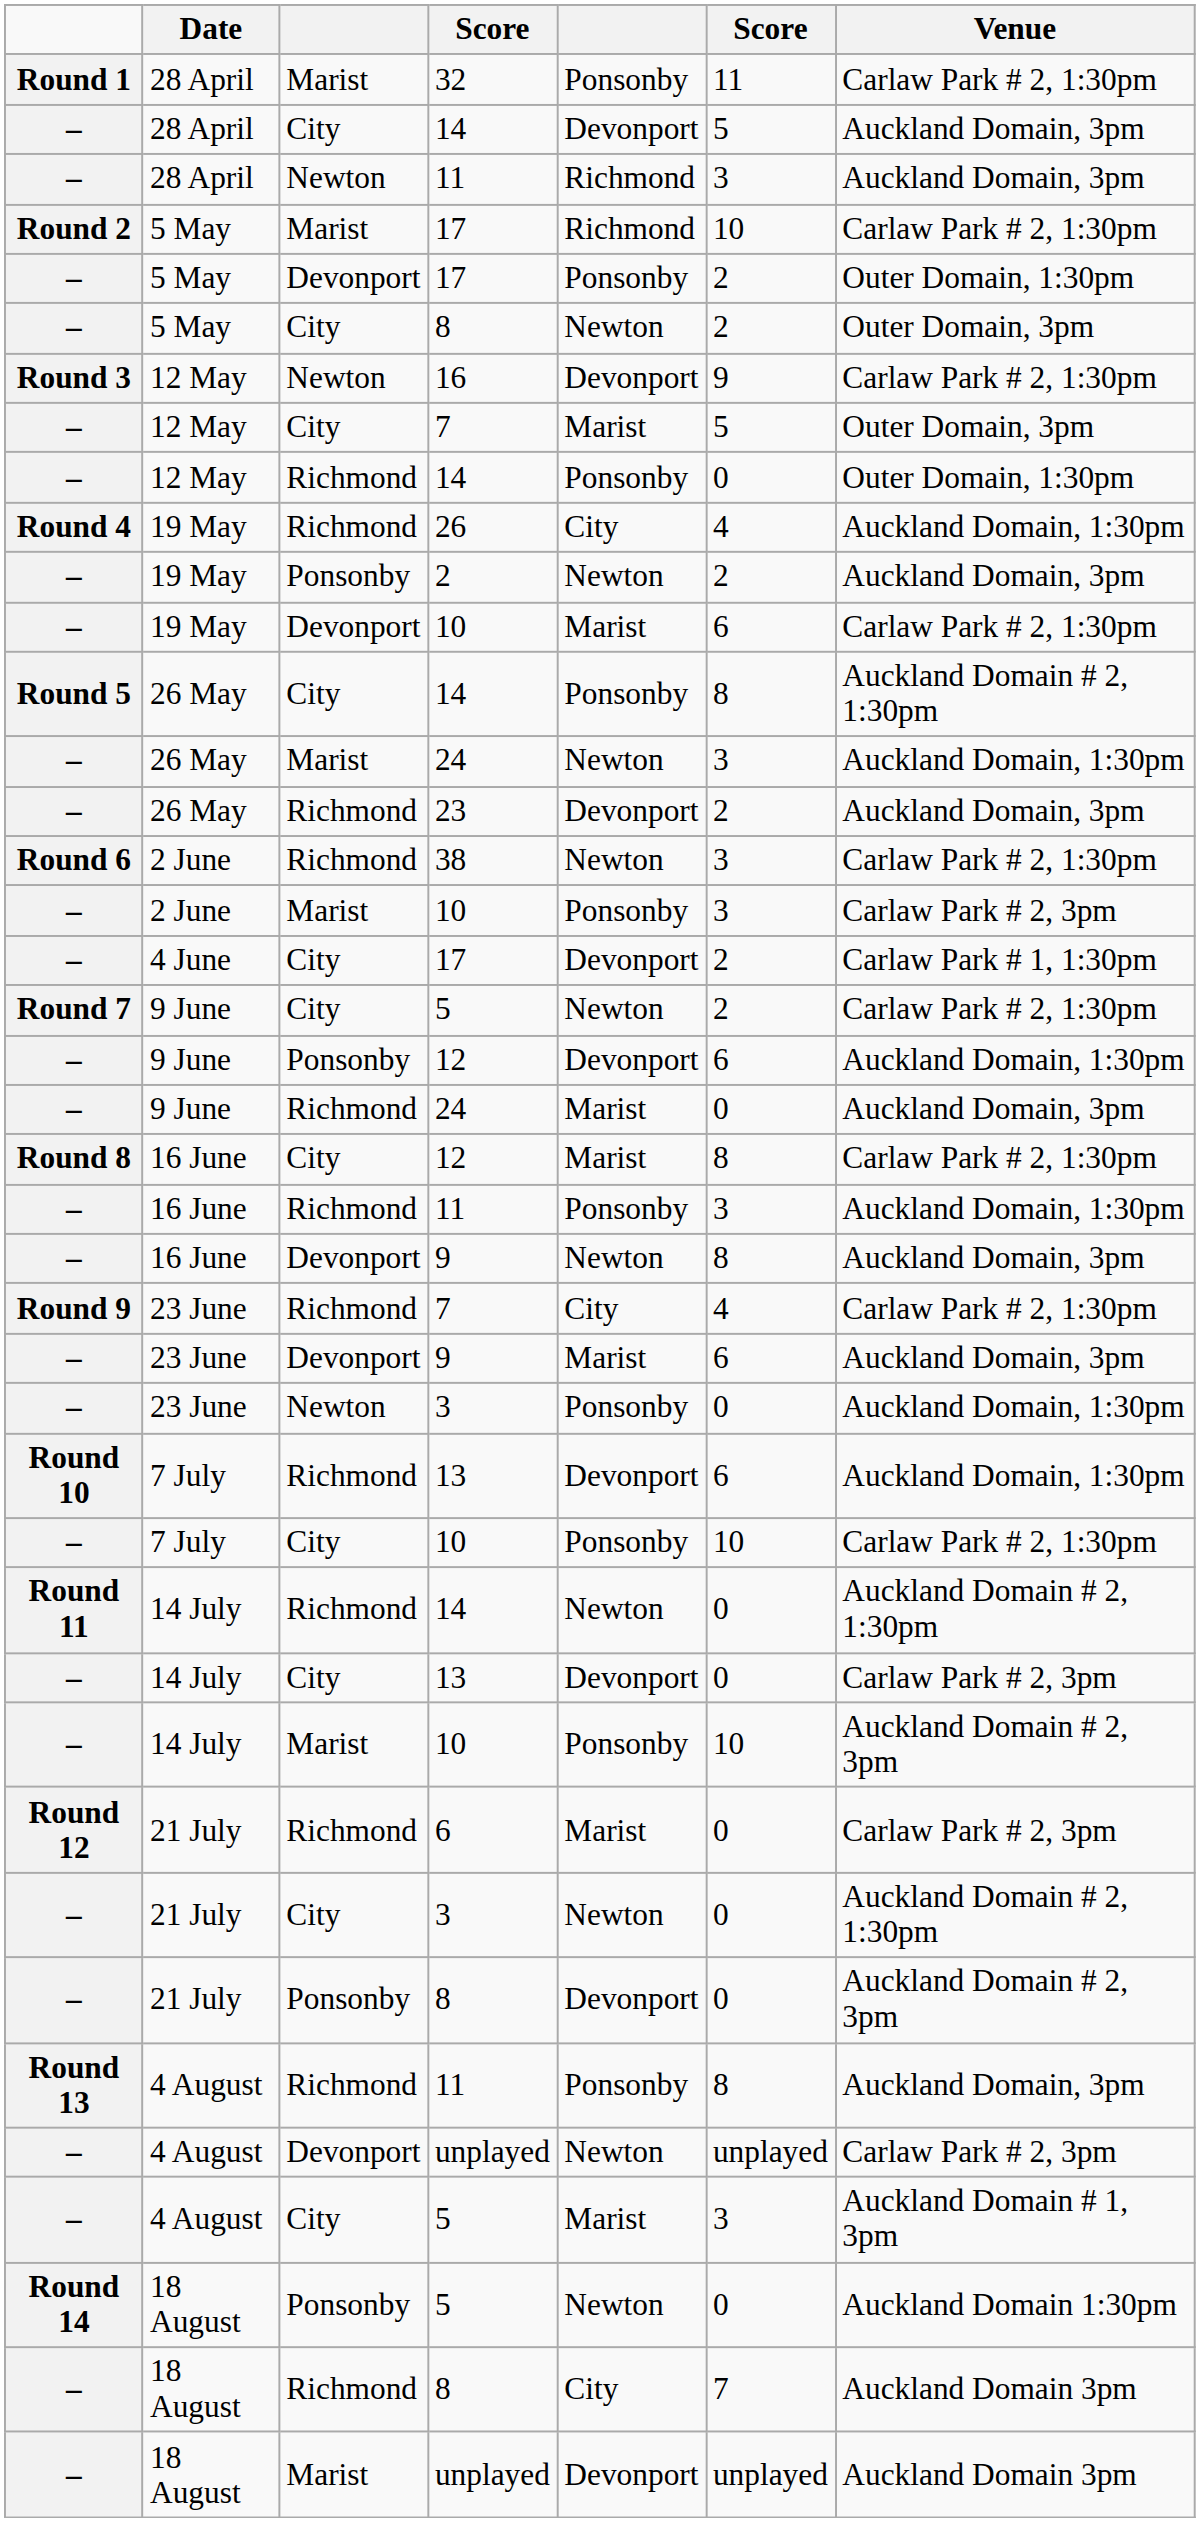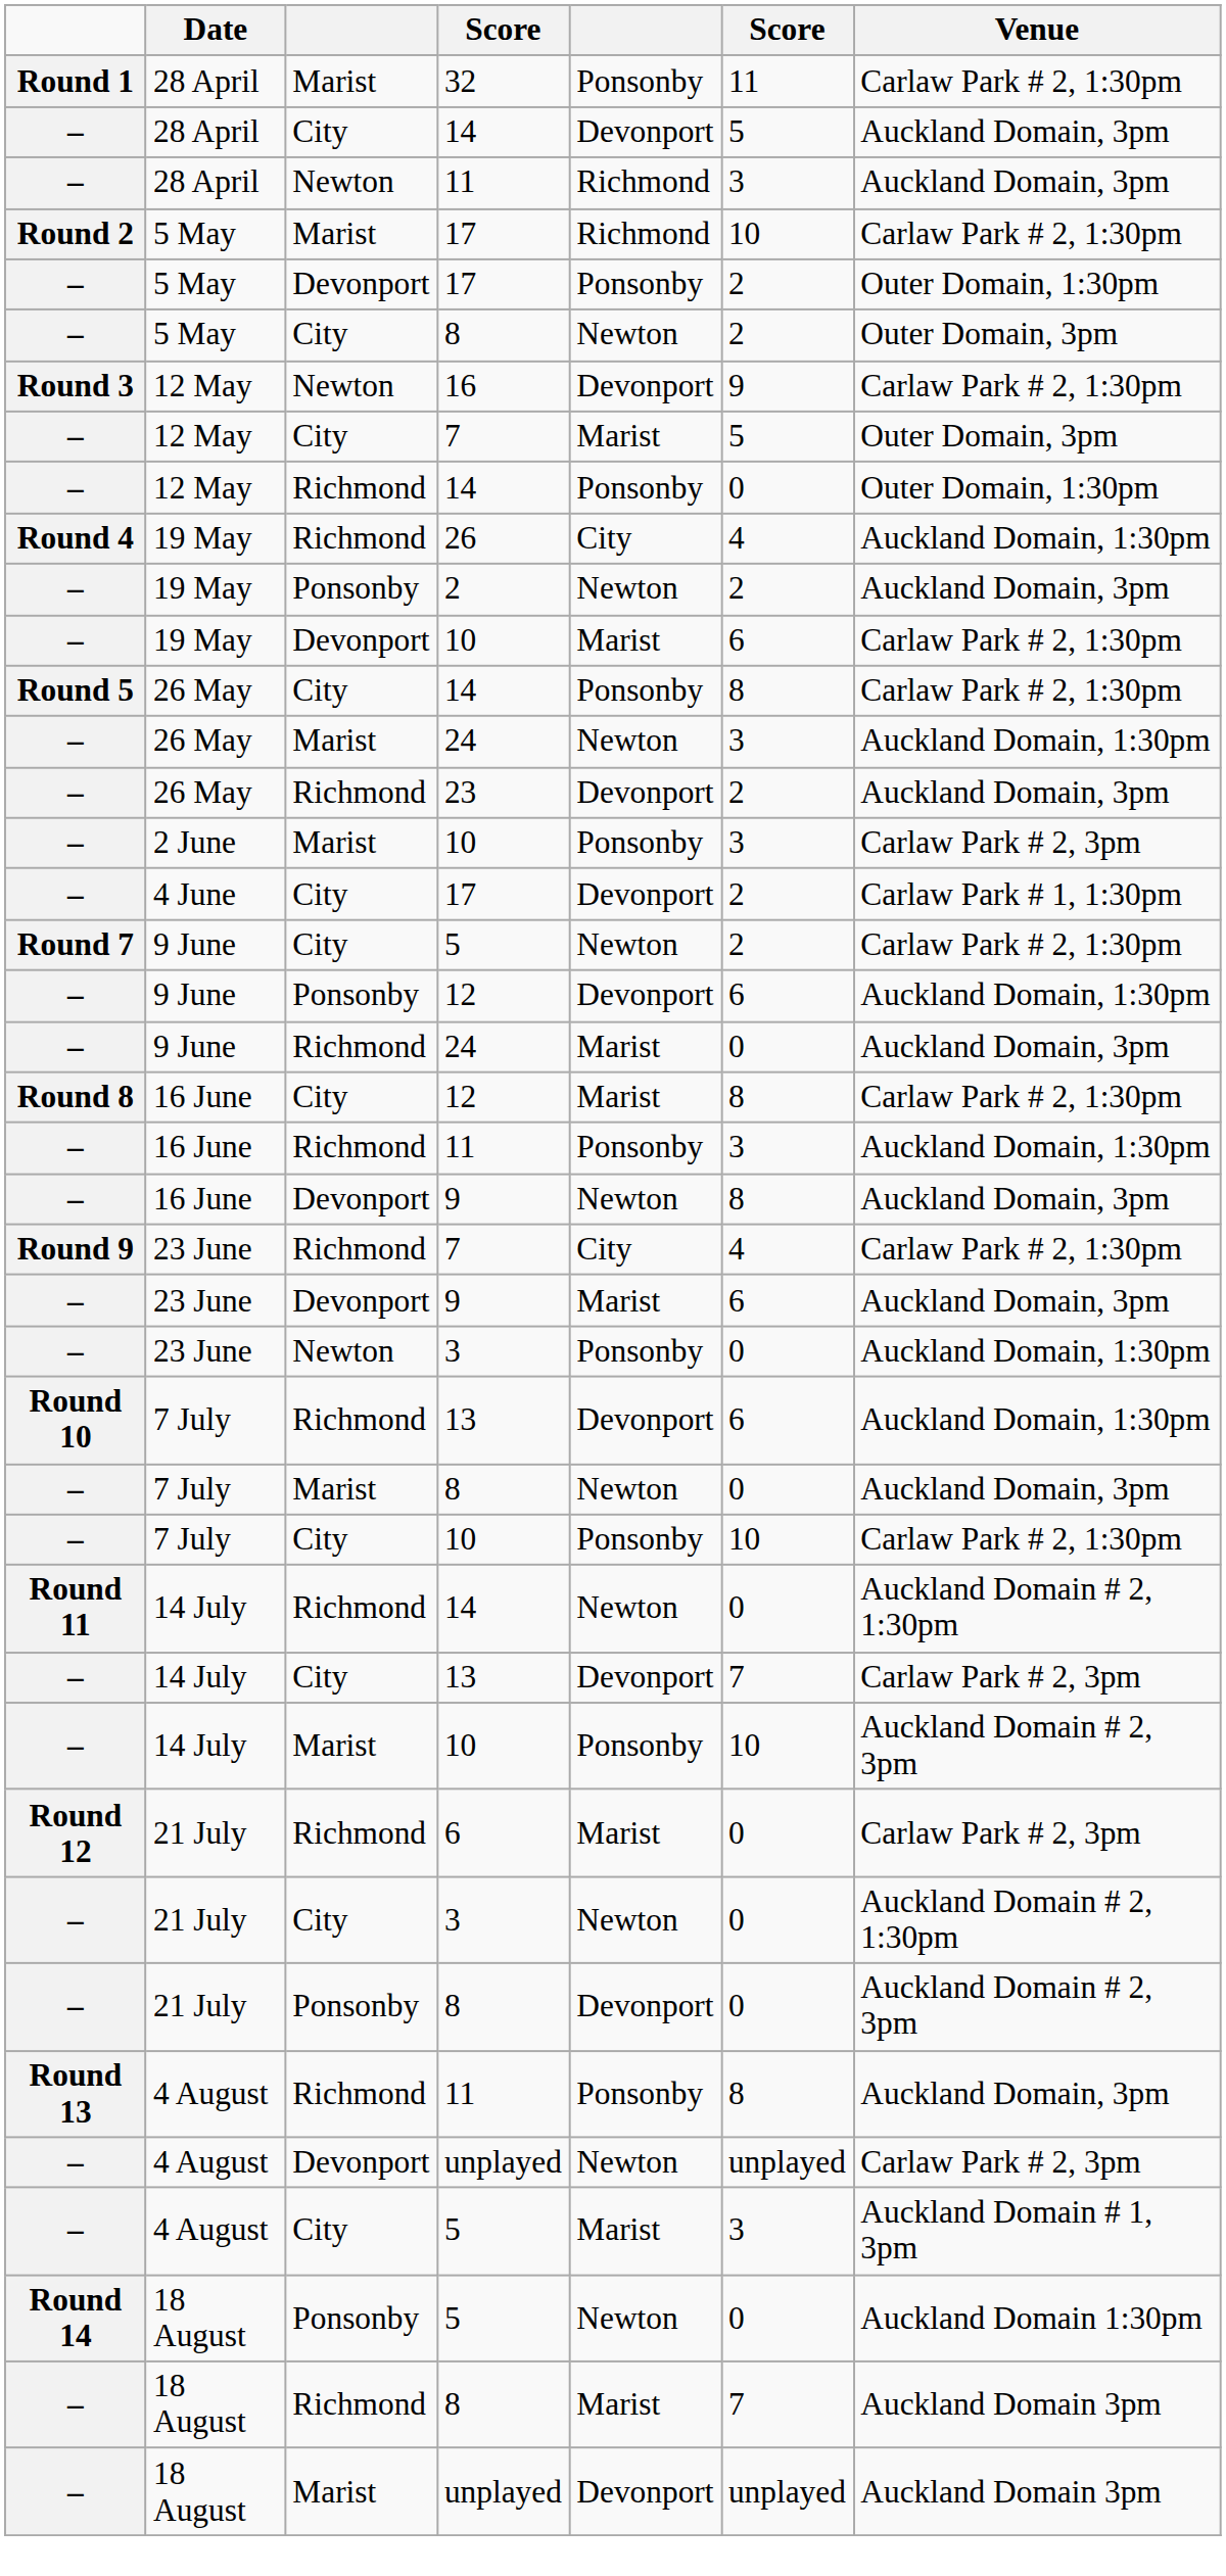26 May / 14 | Venue: Auckland Domain # 2, 1:30pm -> Carlaw Park # 2, 1:30pm
- row: Round 6 | 2 June | Richmond | 38 | Newton | 3 | Carlaw Park # 2, 1:30pm
+ row: – | 7 July | Marist | 8 | Newton | 0 | Auckland Domain, 3pm
14 July / 13 | column 6: 0 -> 7
18 August / 8 | column 5: City -> Marist
